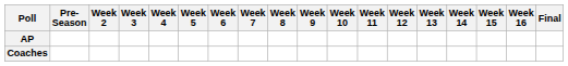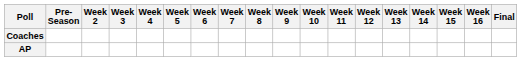rows swapped: AP <-> Coaches
